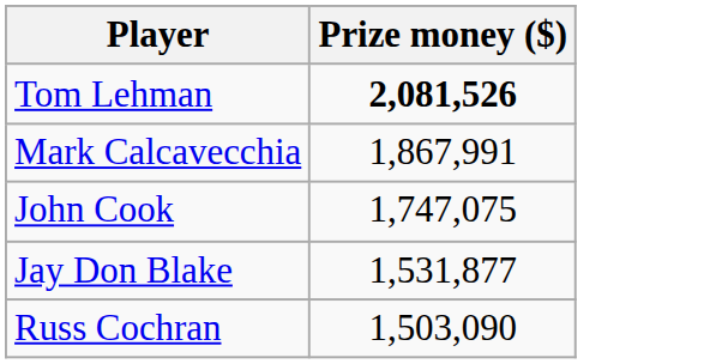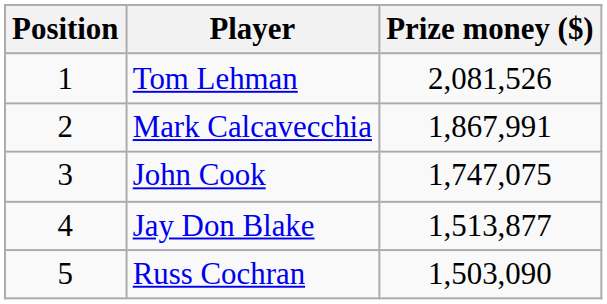+ column: Position | 1 | 2 | 3 | 4 | 5
Tom Lehman | Prize money ($): bold -> normal
Jay Don Blake | Prize money ($): 1,531,877 -> 1,513,877
